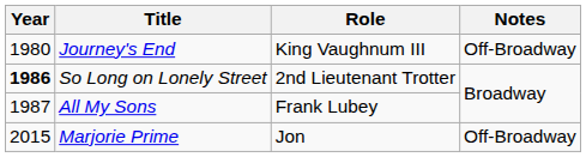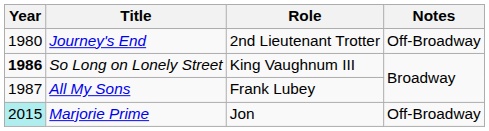Journey's End | Role: King Vaughnum III -> 2nd Lieutenant Trotter
So Long on Lonely Street | Role: 2nd Lieutenant Trotter -> King Vaughnum III
Marjorie Prime | Year: no background -> paleturquoise background
